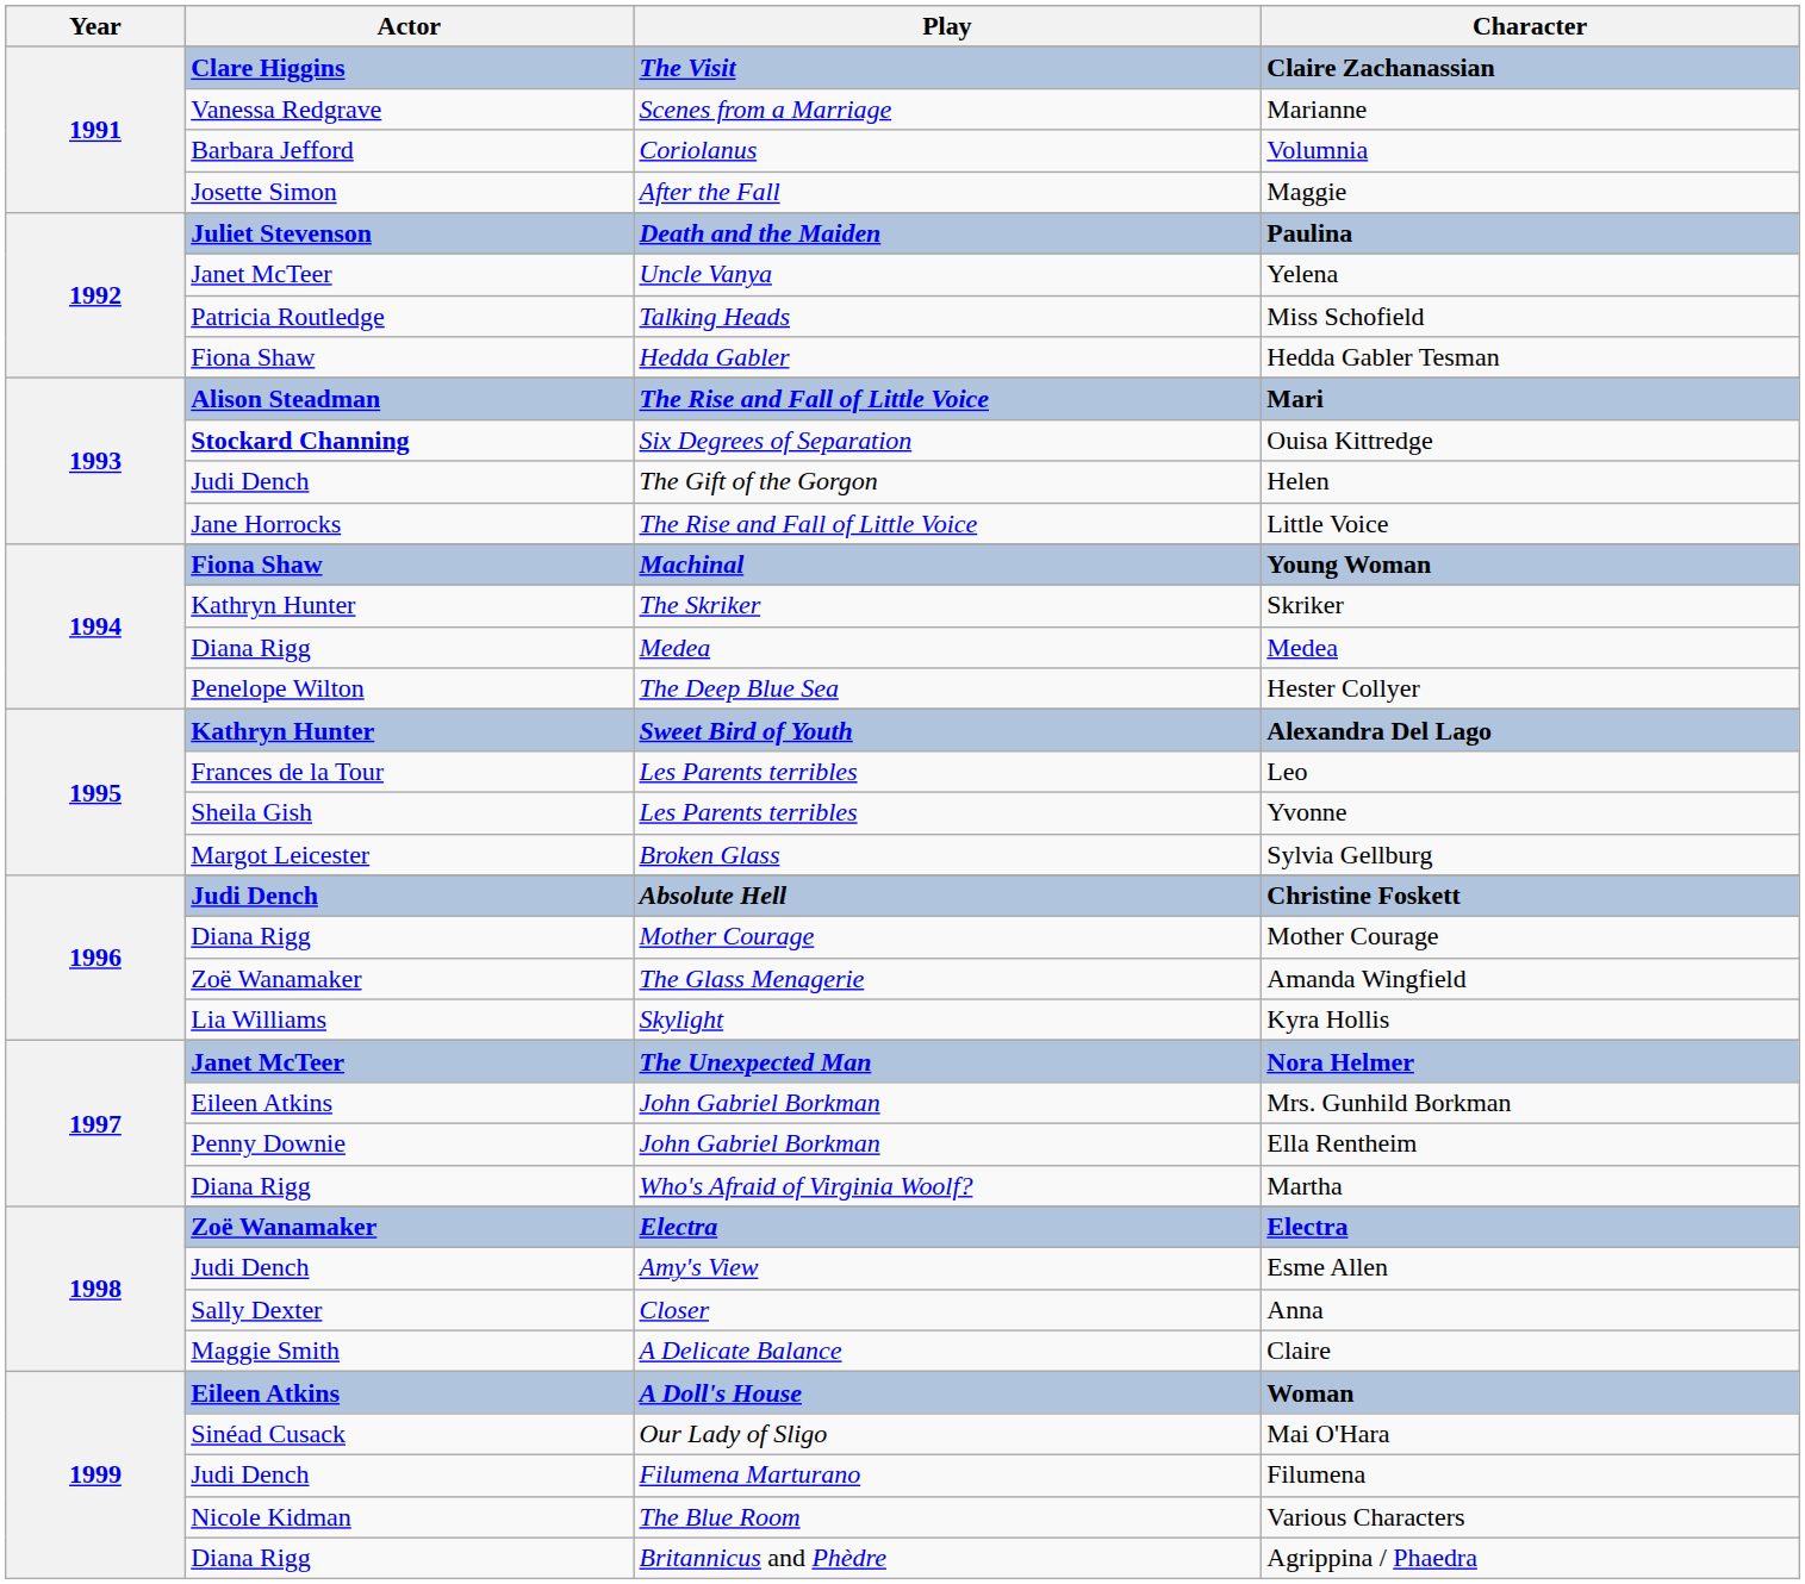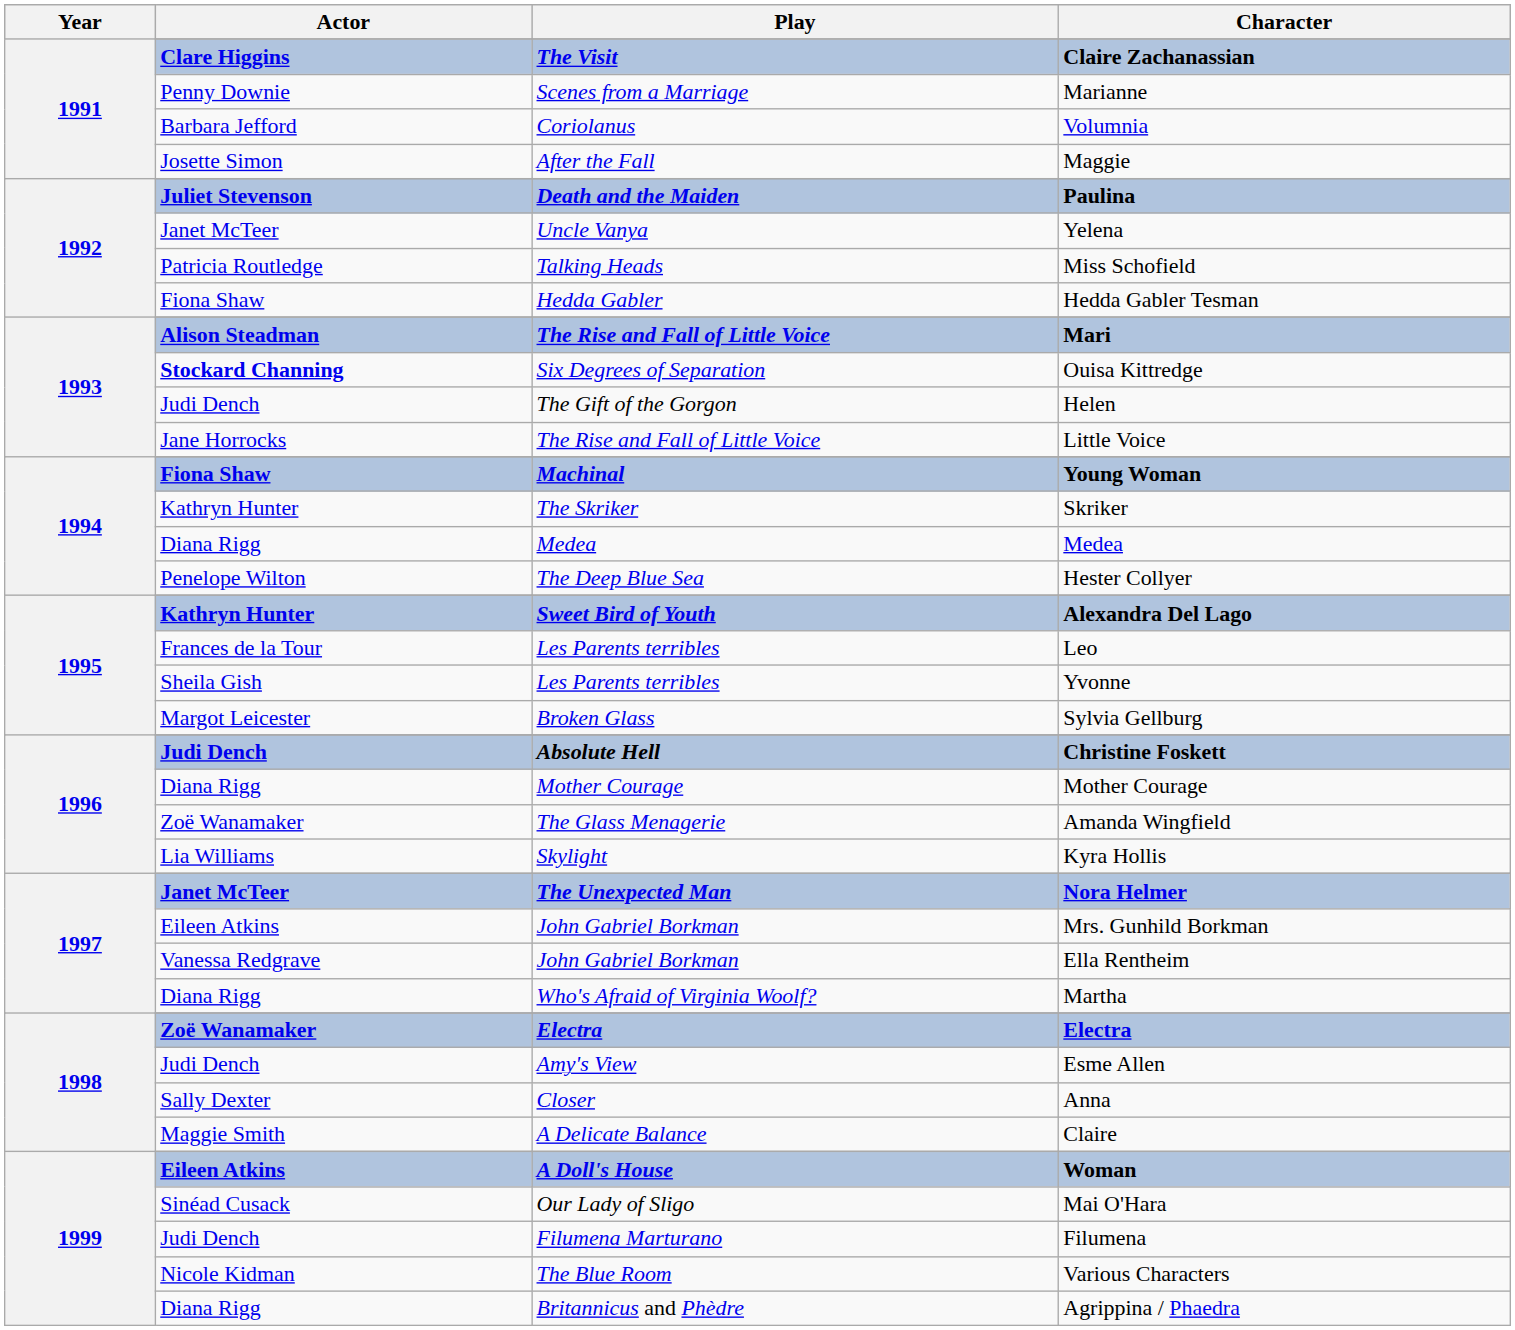Marianne | Actor: Vanessa Redgrave -> Penny Downie
Ella Rentheim | Actor: Penny Downie -> Vanessa Redgrave
